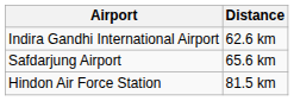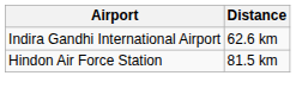- row: Safdarjung Airport | 65.6 km
